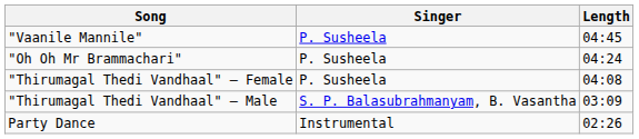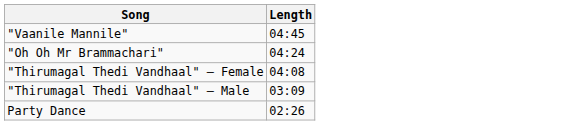- column: Singer | P. Susheela | P. Susheela | P. Susheela | S. P. Balasubrahmanyam, B. Vasantha | Instrumental
